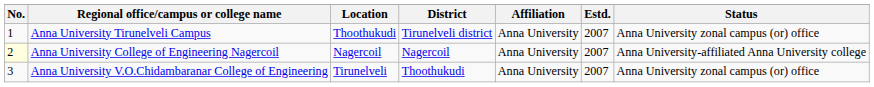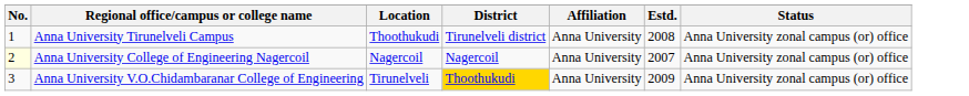Anna University Tirunelveli Campus | Estd.: 2007 -> 2008
Anna University College of Engineering Nagercoil | Status: Anna University-affiliated Anna University college -> Anna University zonal campus (or) office
Anna University V.O.Chidambaranar College of Engineering | District: no background -> gold background
Anna University V.O.Chidambaranar College of Engineering | Estd.: 2007 -> 2009
